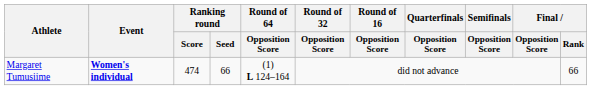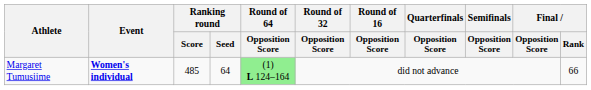Margaret Tumusiime | Ranking round / Score: 474 -> 485
Margaret Tumusiime | Ranking round / Seed: 66 -> 64
Margaret Tumusiime | Round of 64 / Opposition Score: no background -> lightgreen background
